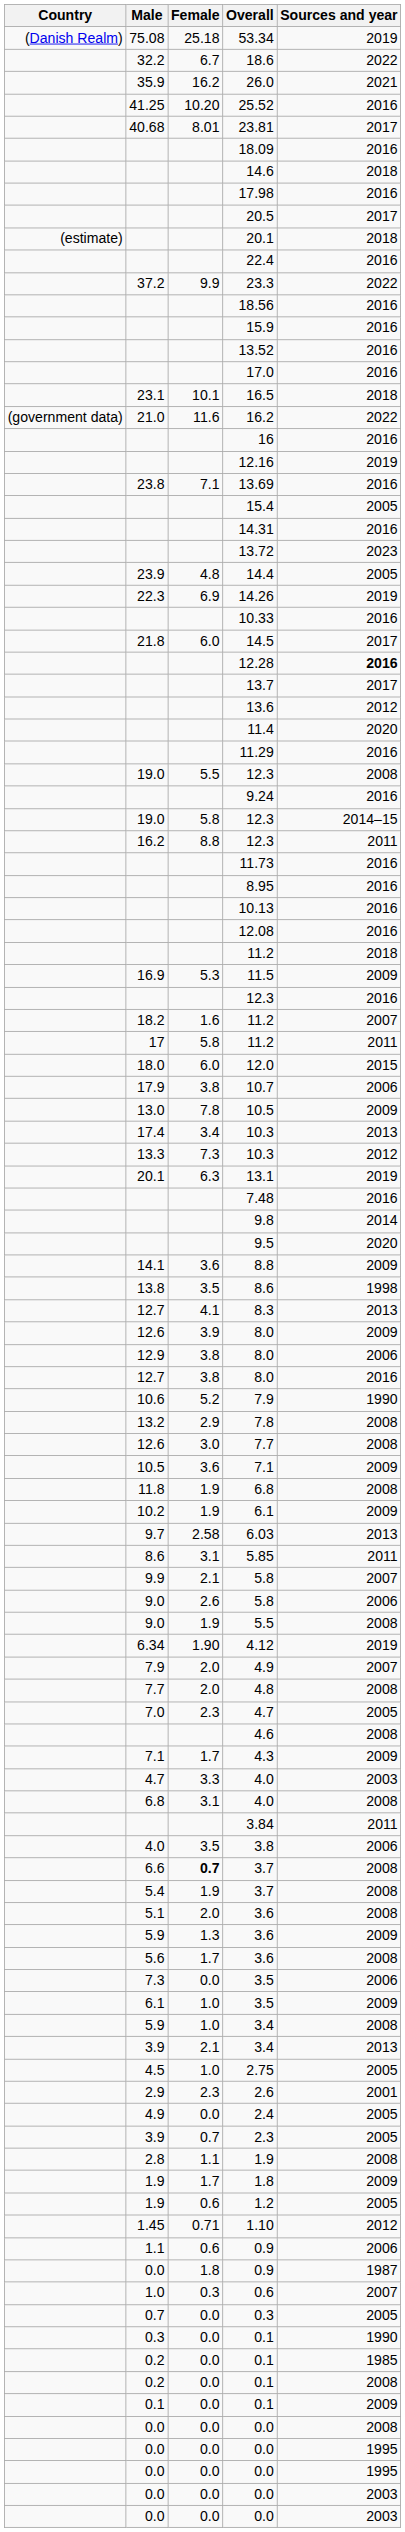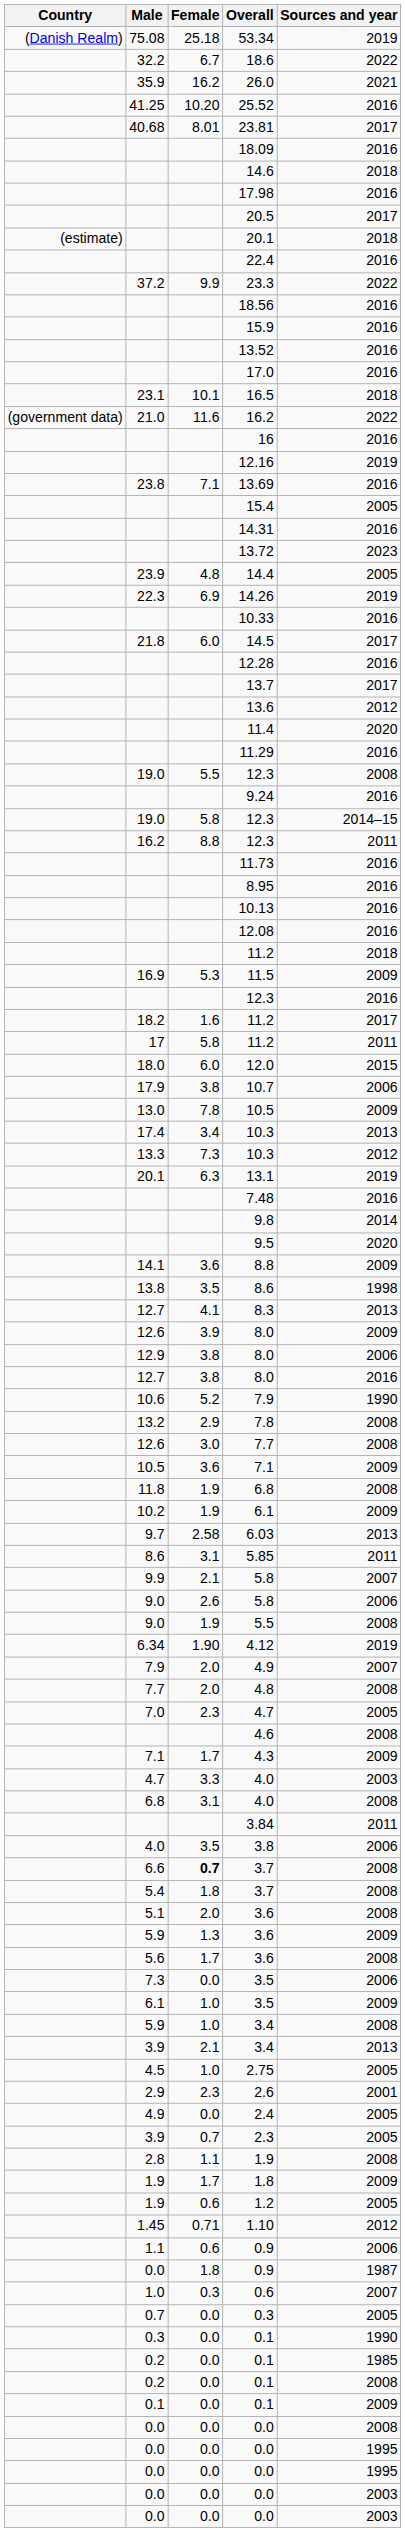12.28 | Sources and year: bold -> normal
18.2 / 11.2 | Sources and year: 2007 -> 2017
5.4 / 3.7 | Female: 1.9 -> 1.8
